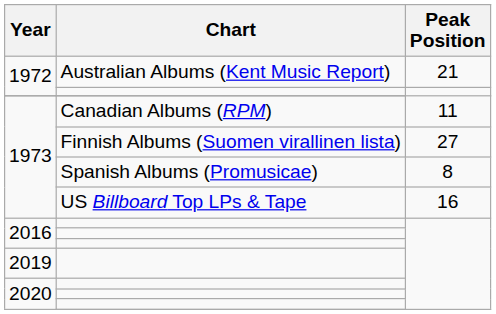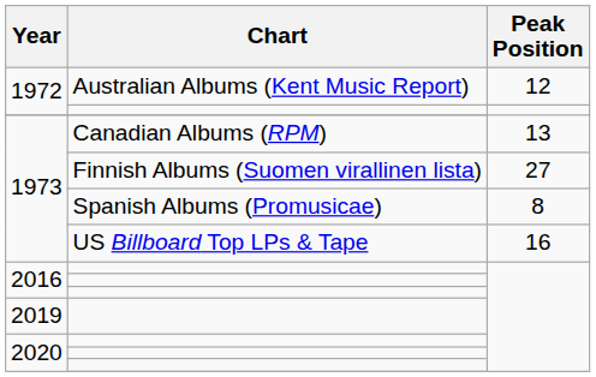Australian Albums (Kent Music Report) | Peak Position: 21 -> 12
Canadian Albums (RPM) | Peak Position: 11 -> 13
